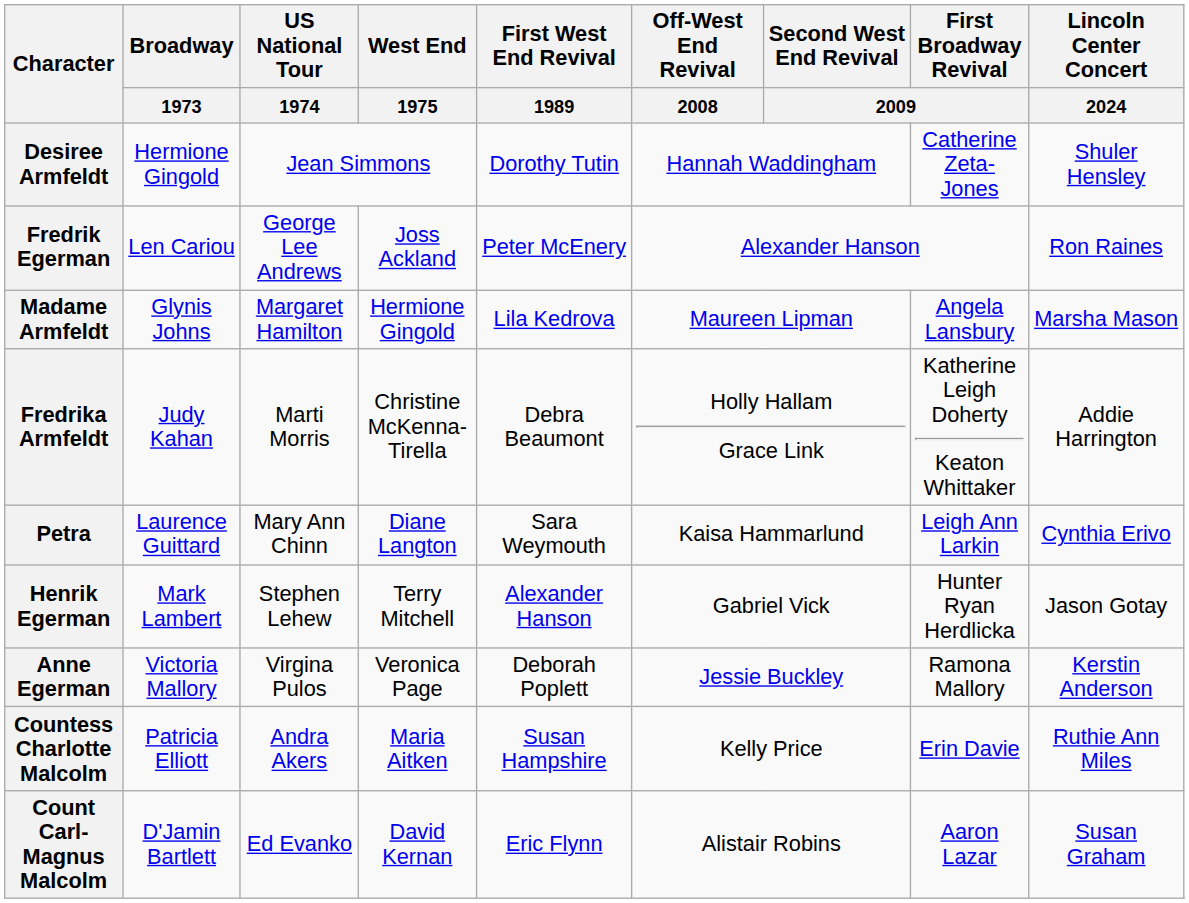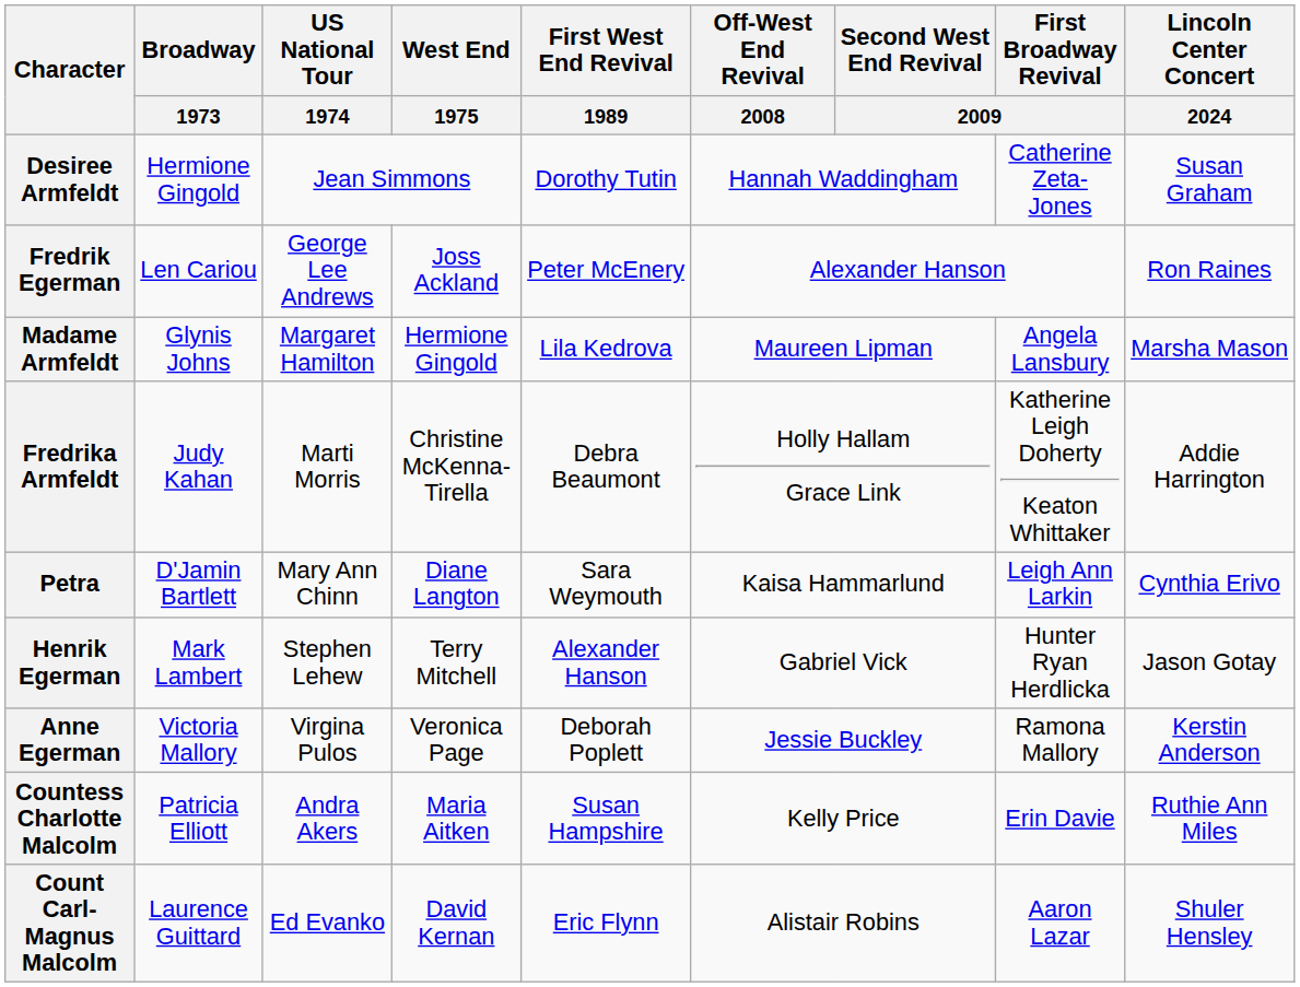Desiree Armfeldt | Lincoln Center Concert / 2024: Shuler Hensley -> Susan Graham
Petra | Broadway / 1973: Laurence Guittard -> D'Jamin Bartlett
Count Carl-Magnus Malcolm | Broadway / 1973: D'Jamin Bartlett -> Laurence Guittard
Count Carl-Magnus Malcolm | Lincoln Center Concert / 2024: Susan Graham -> Shuler Hensley
